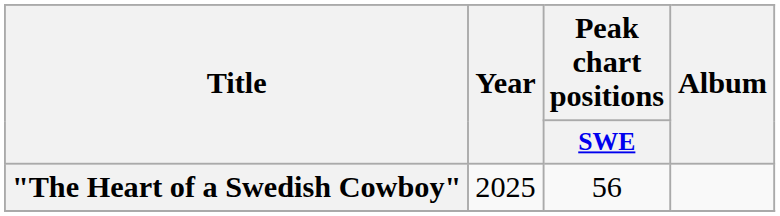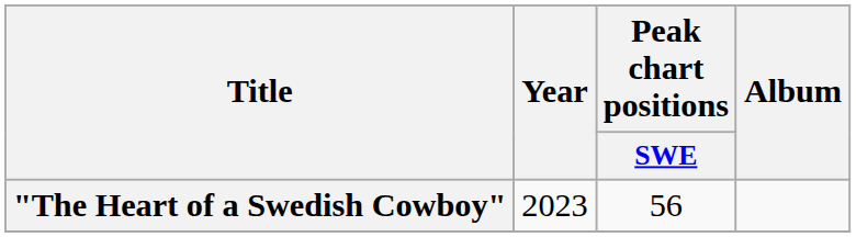"The Heart of a Swedish Cowboy" | Year: 2025 -> 2023
